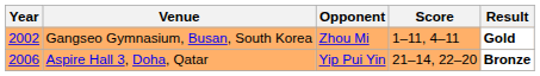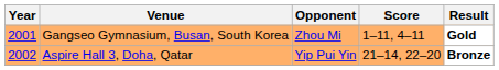Gangseo Gymnasium, Busan, South Korea | Year: 2002 -> 2001
Aspire Hall 3, Doha, Qatar | Year: 2006 -> 2002
